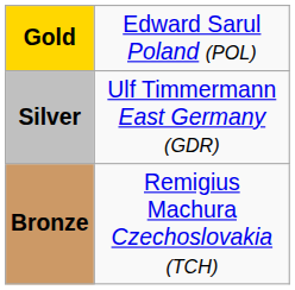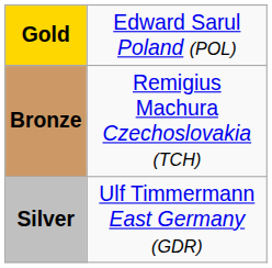rows swapped: Silver <-> Bronze
